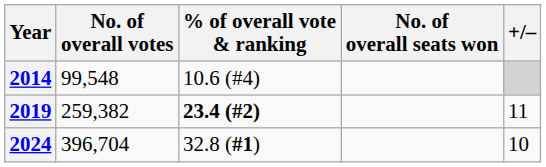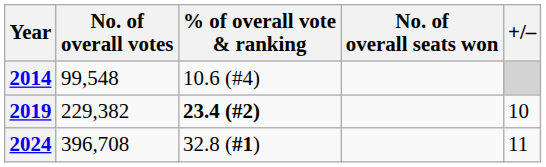2019 | No. of overall votes: 259,382 -> 229,382
2019 | +/–: 11 -> 10
2024 | No. of overall votes: 396,704 -> 396,708
2024 | +/–: 10 -> 11
